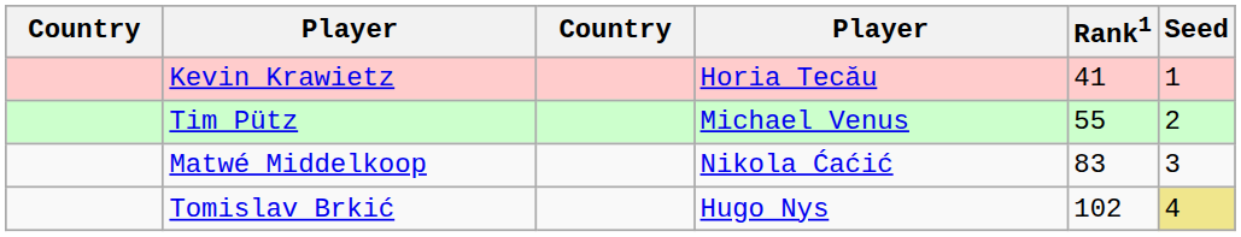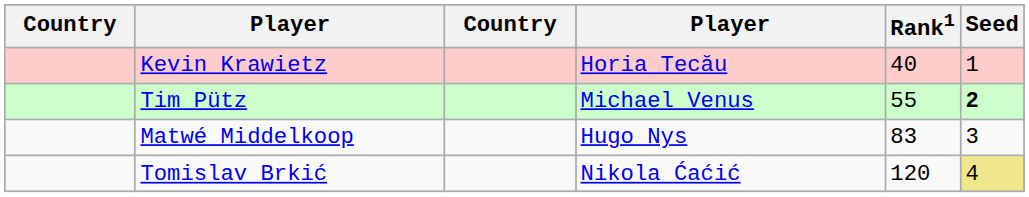Kevin Krawietz | Rank1: 41 -> 40
Tim Pütz | Seed: normal -> bold
Matwé Middelkoop | column 4: Nikola Ćaćić -> Hugo Nys
Tomislav Brkić | column 4: Hugo Nys -> Nikola Ćaćić
Tomislav Brkić | Rank1: 102 -> 120
